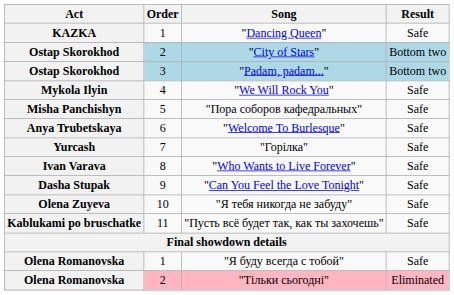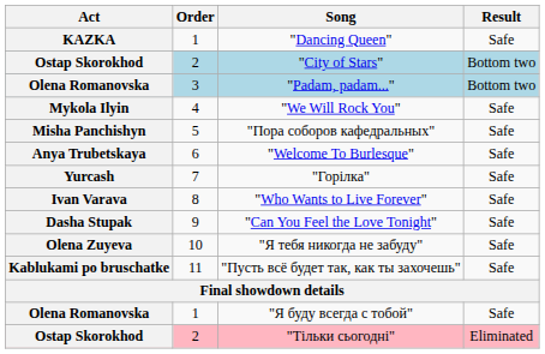"Padam, padam..." | Act: Ostap Skorokhod -> Olena Romanovska
"Тільки сьогодні" | Act: Olena Romanovska -> Ostap Skorokhod
